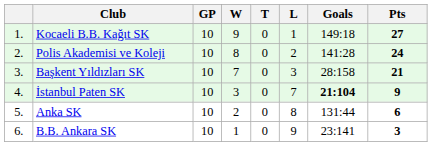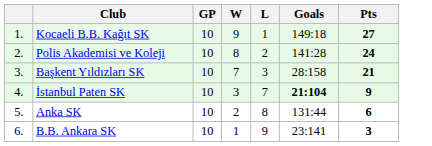- column: T | 0 | 0 | 0 | 0 | 0 | 0
